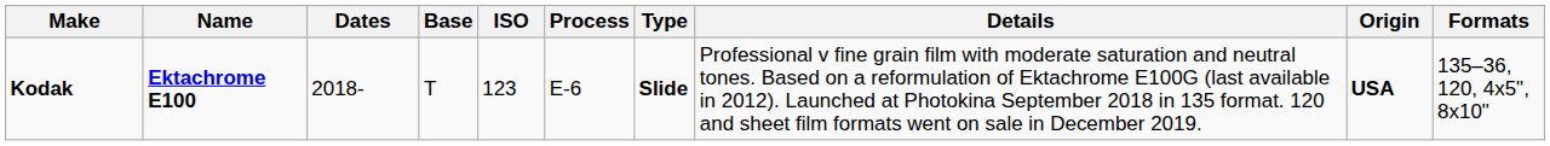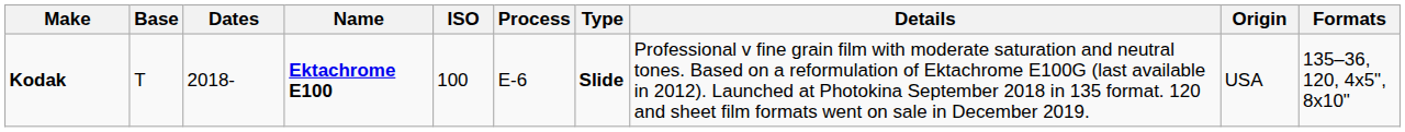columns swapped: Name <-> Base
Kodak | ISO: 123 -> 100
Kodak | Origin: bold -> normal
